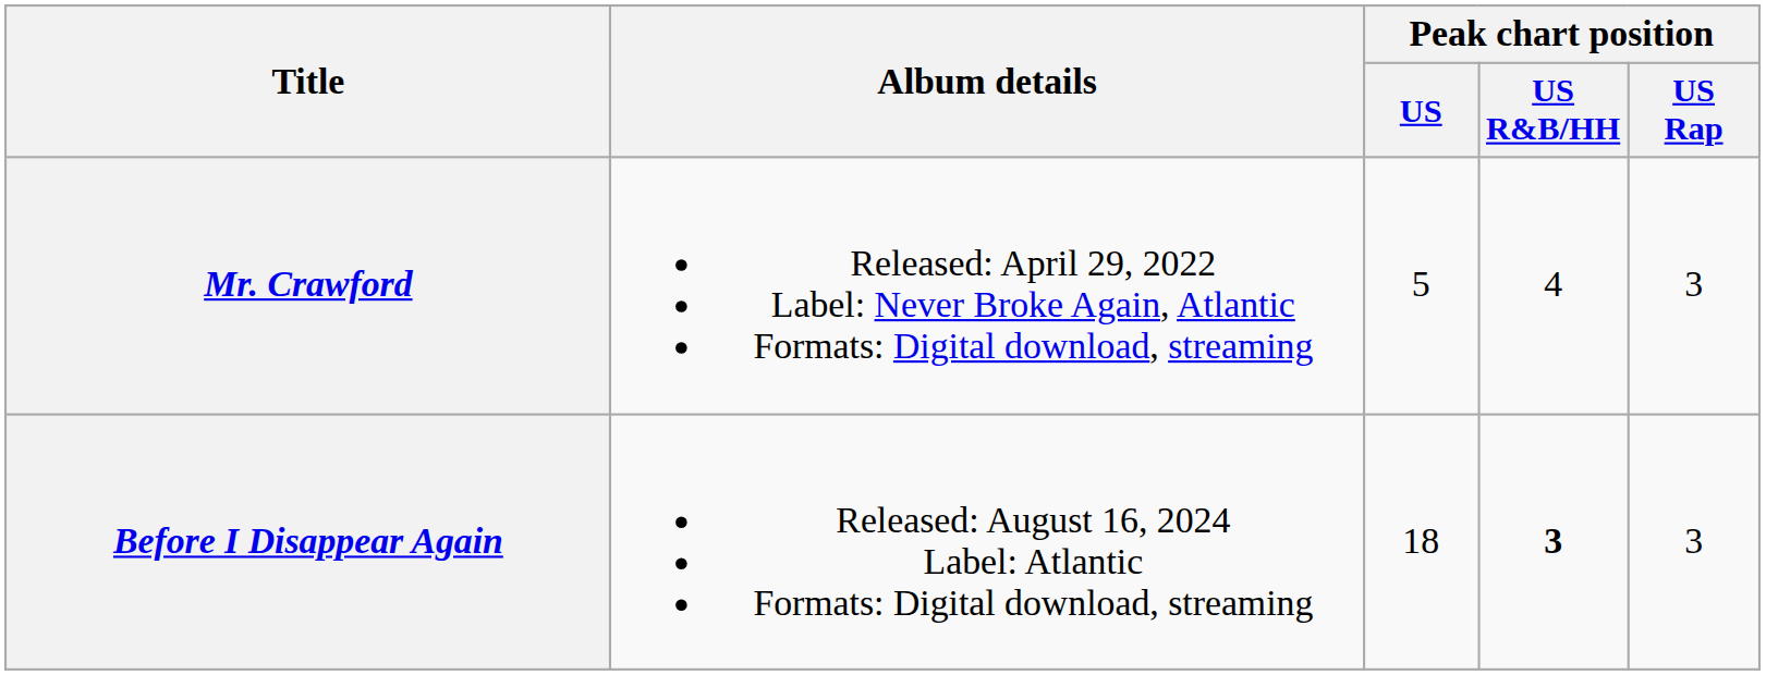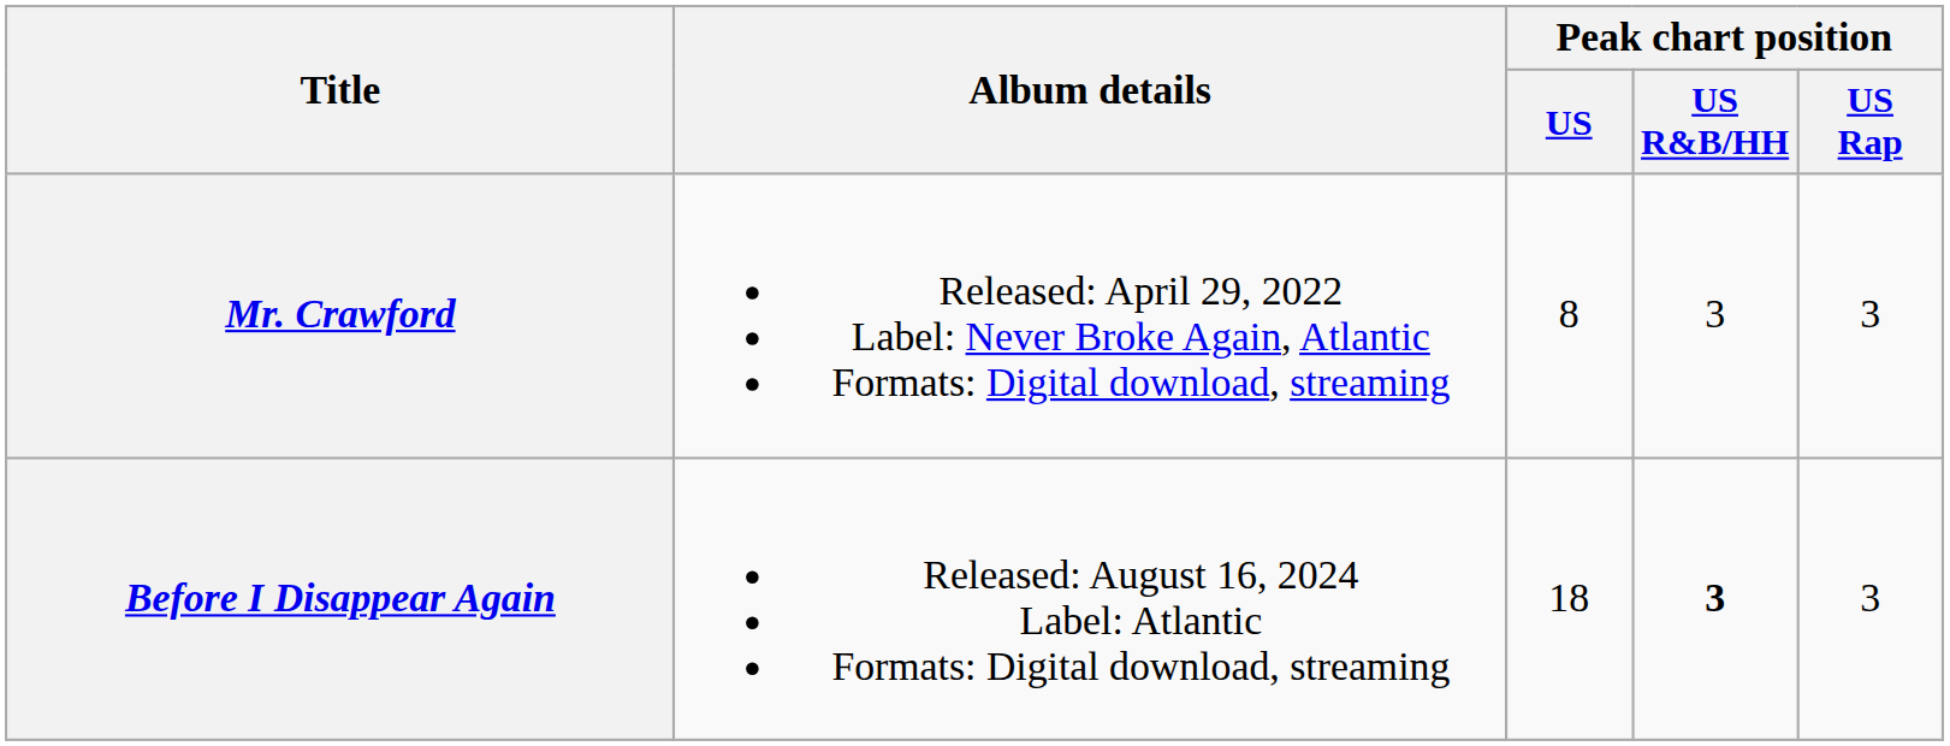Mr. Crawford | Peak chart position / US: 5 -> 8
Mr. Crawford | Peak chart position / US R&B/HH: 4 -> 3
